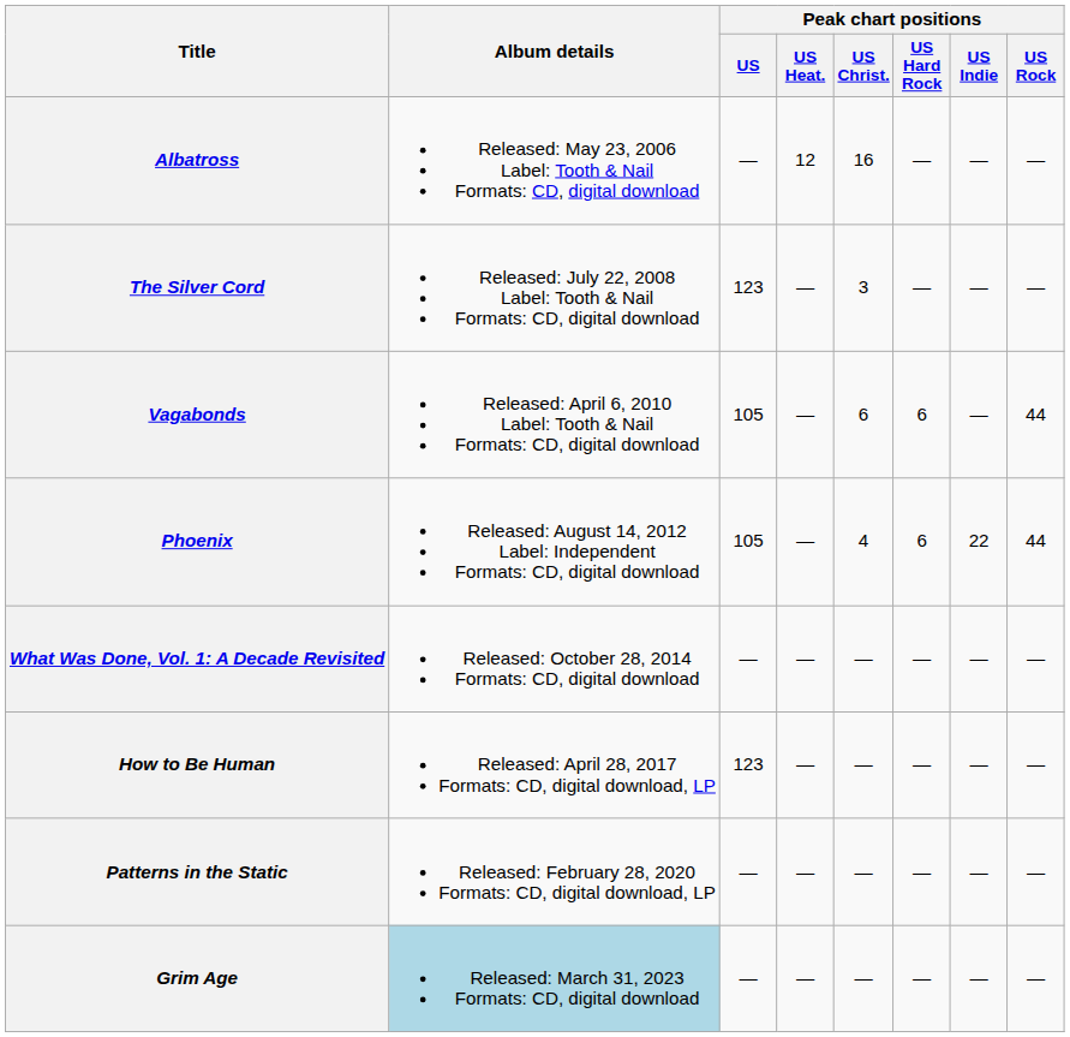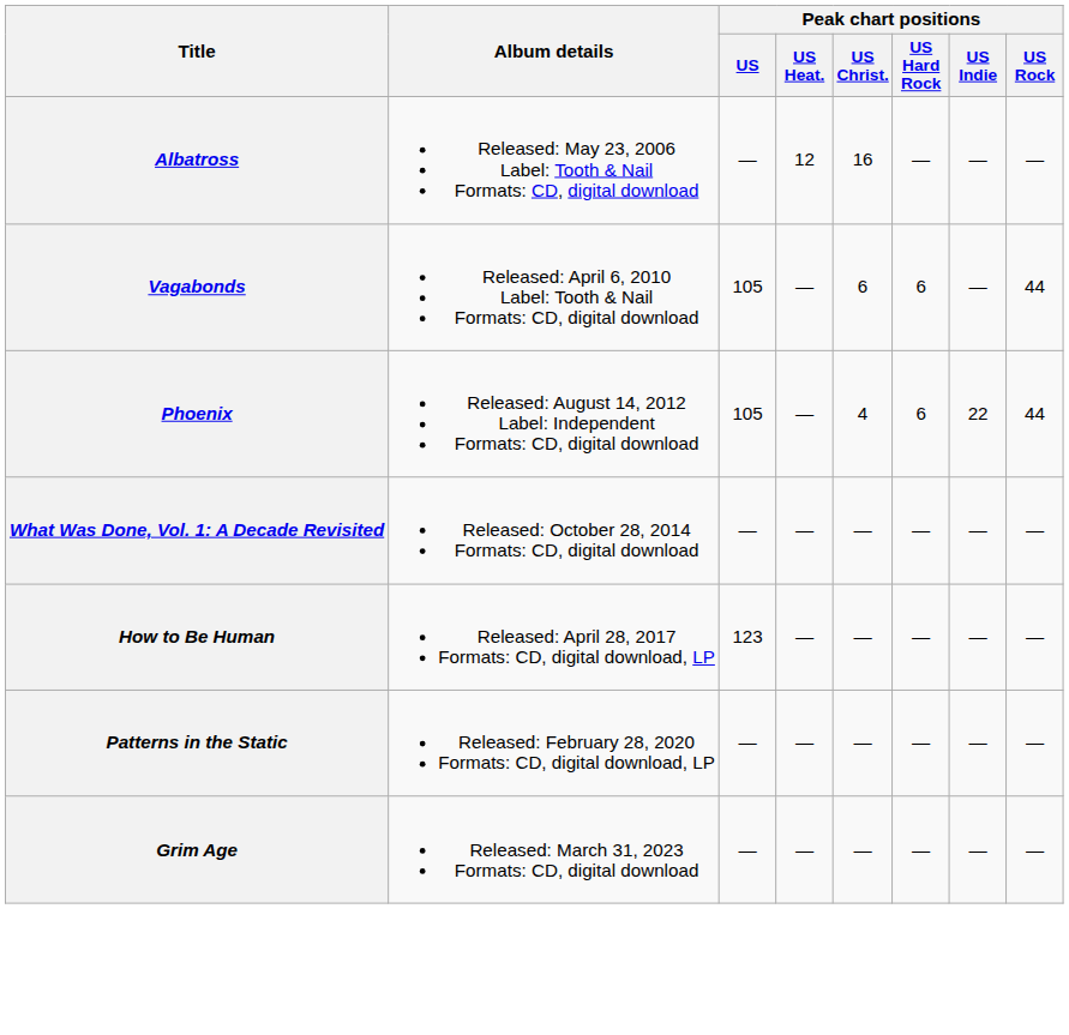- row: The Silver Cord | Released: July 22, 2008 Label: Tooth & Nail Formats: CD, digital download | 123 | — | 3 | — | — | —
Grim Age | Album details: lightblue background -> no background
